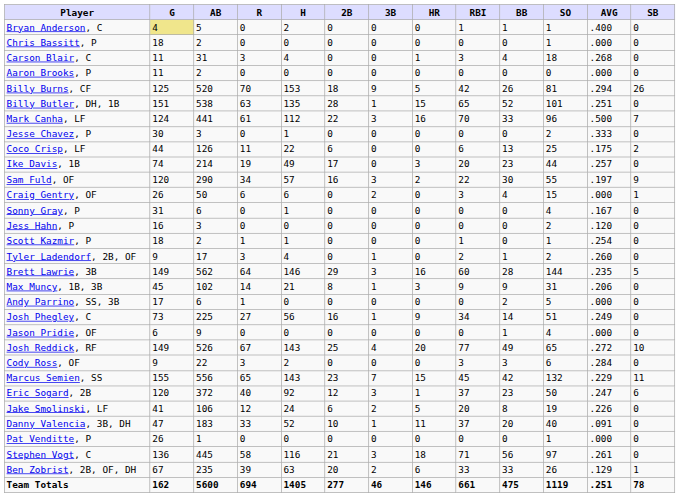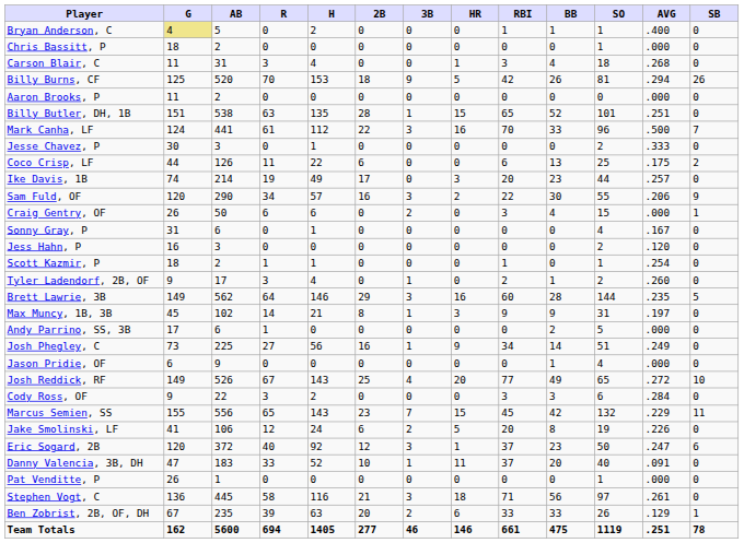rows swapped: Aaron Brooks, P <-> Billy Burns, CF
Sam Fuld, OF | AVG: .197 -> .206
Max Muncy, 1B, 3B | AVG: .206 -> .197
rows swapped: Jake Smolinski, LF <-> Eric Sogard, 2B
